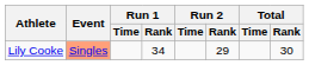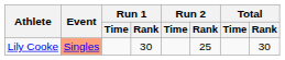Lily Cooke | Run 1 / Rank: 34 -> 30
Lily Cooke | Run 2 / Rank: 29 -> 25
